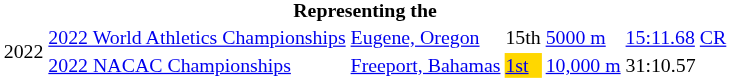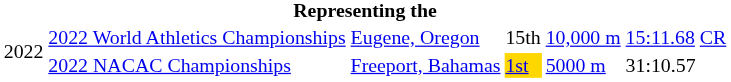2022 World Athletics Championships | column 5: 5000 m -> 10,000 m
2022 NACAC Championships | column 5: 10,000 m -> 5000 m
